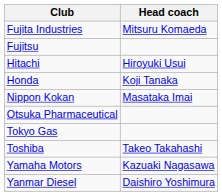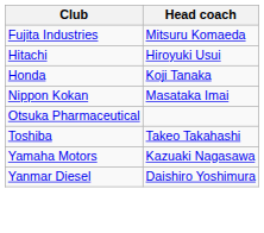- row: Fujitsu
- row: Tokyo Gas
